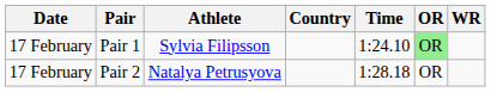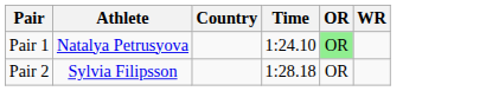- column: Date | 17 February | 17 February
Pair 1 | Athlete: Sylvia Filipsson -> Natalya Petrusyova
Pair 2 | Athlete: Natalya Petrusyova -> Sylvia Filipsson
